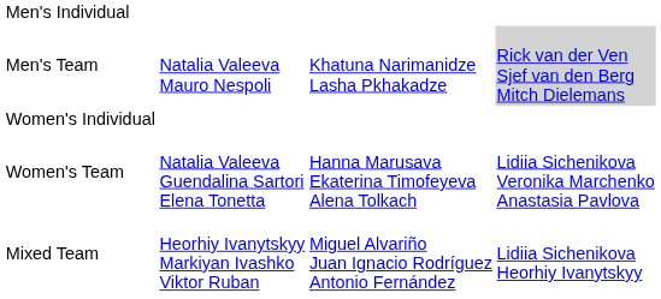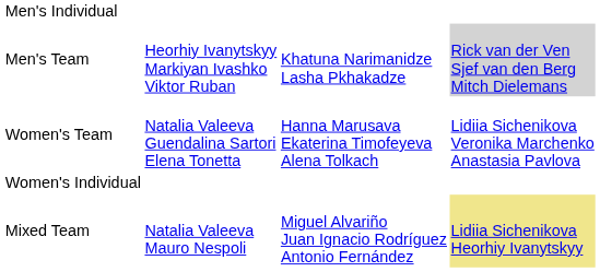Men's Team | column 2: Natalia Valeeva Mauro Nespoli -> Heorhiy Ivanytskyy Markiyan Ivashko Viktor Ruban
rows swapped: Women's Individual <-> Women's Team
Mixed Team | column 2: Heorhiy Ivanytskyy Markiyan Ivashko Viktor Ruban -> Natalia Valeeva Mauro Nespoli
Mixed Team | column 4: no background -> khaki background
